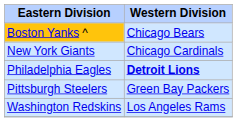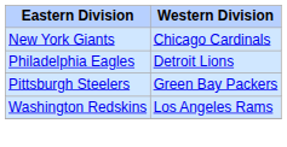- row: Boston Yanks ^ | Chicago Bears
Philadelphia Eagles | Western Division: bold -> normal
